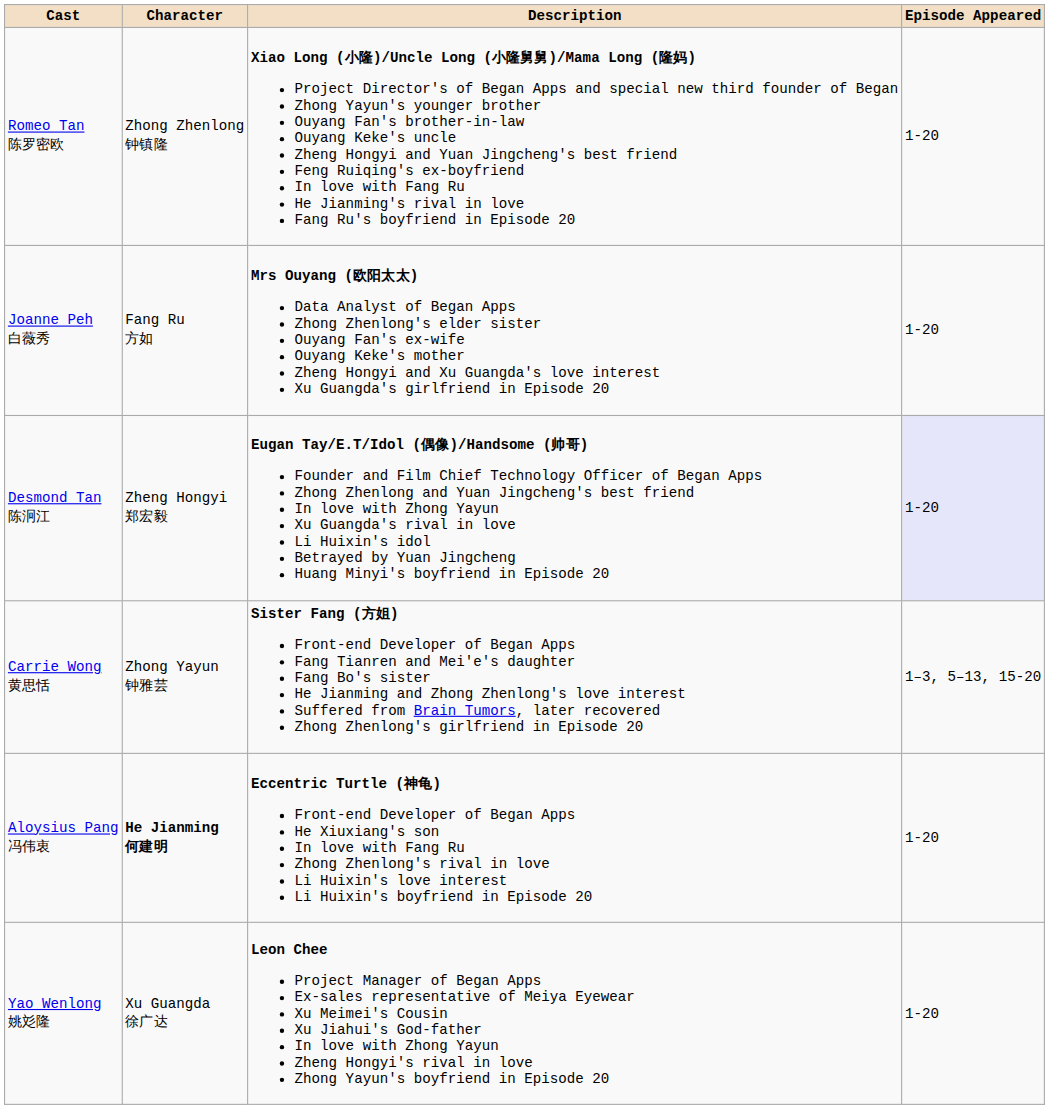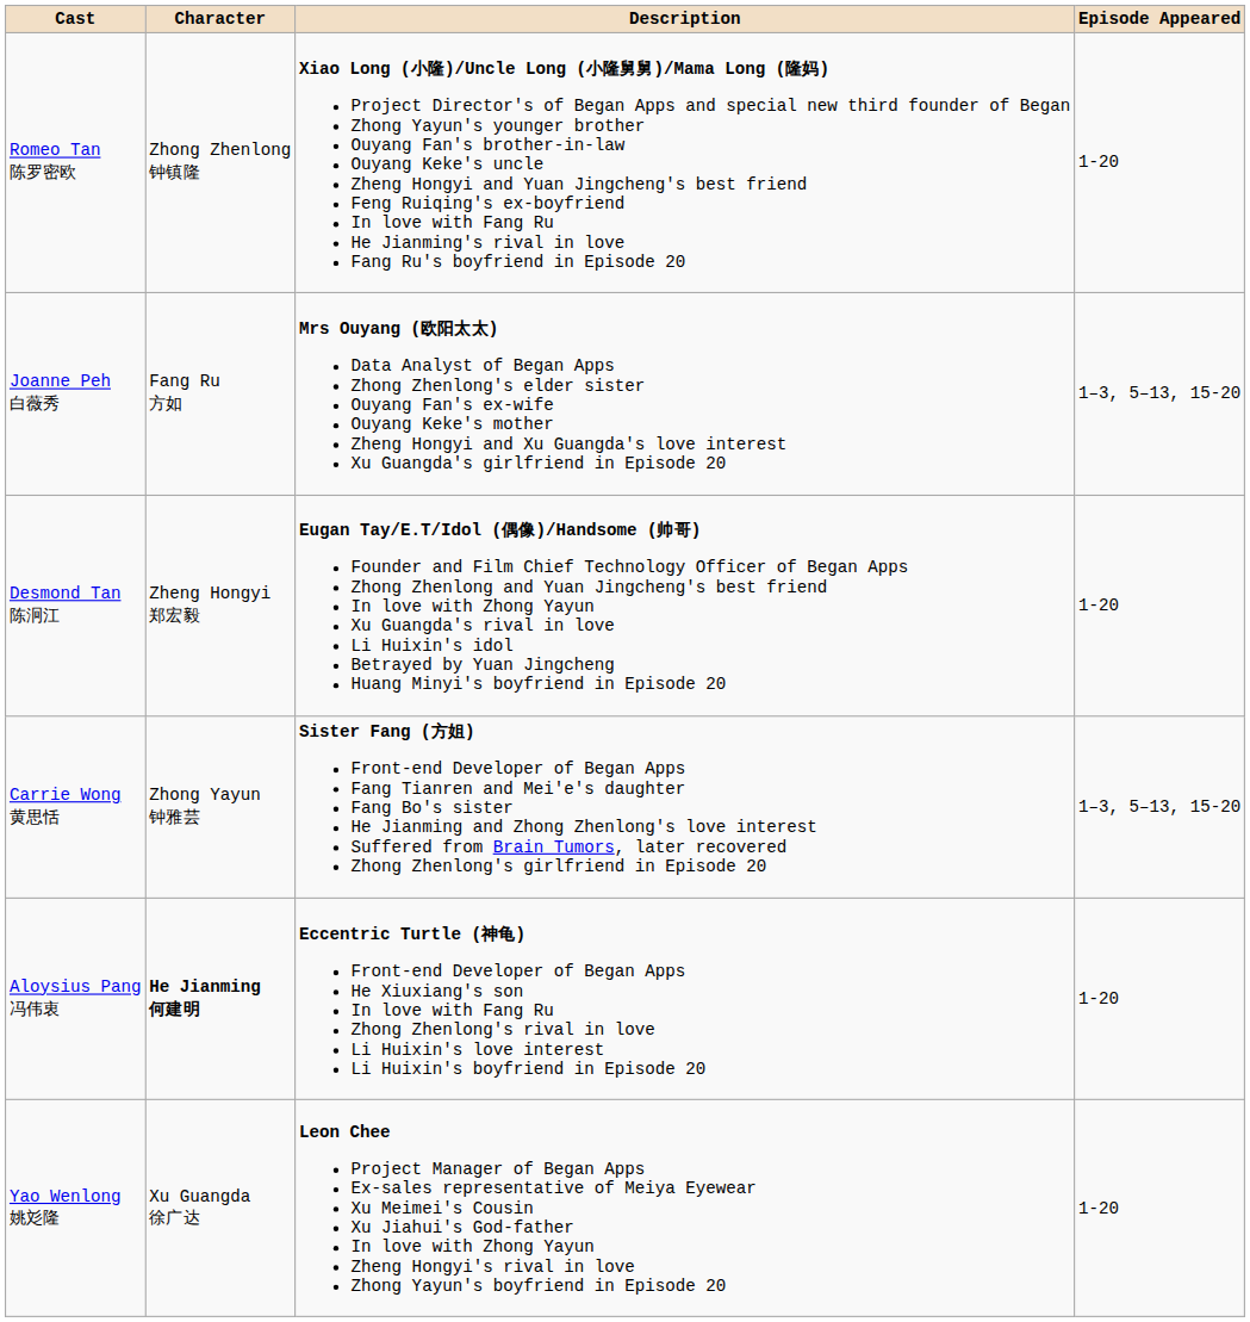Joanne Peh 白薇秀 | Episode Appeared: 1-20 -> 1–3, 5–13, 15-20
Desmond Tan 陈泂江 | Episode Appeared: lavender background -> no background
